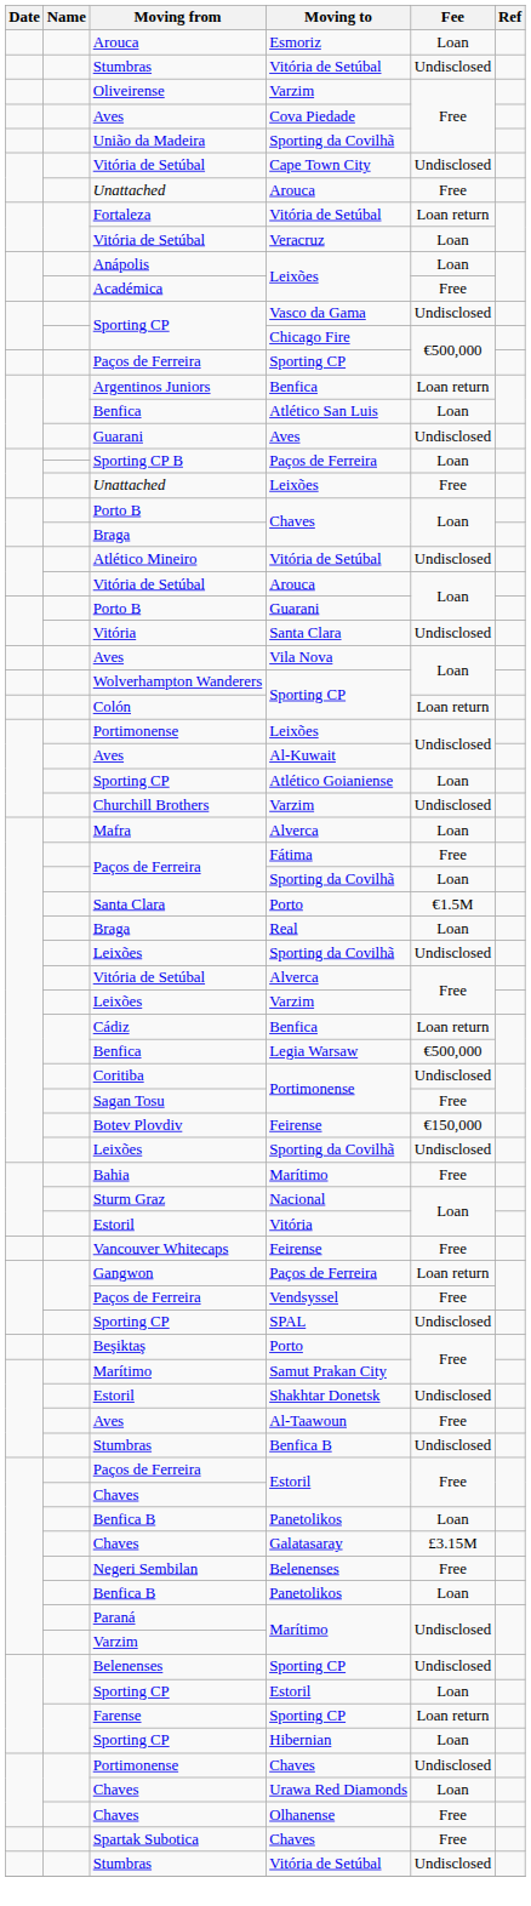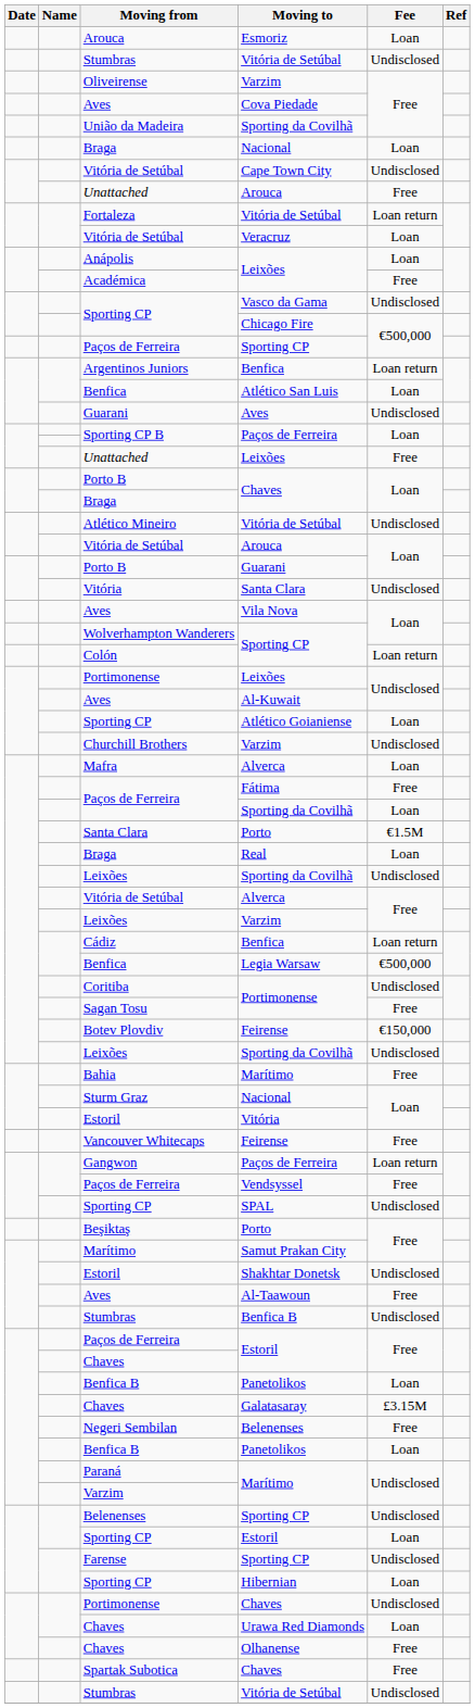+ row: Braga | Nacional | Loan
Farense | Fee: Loan return -> Undisclosed
